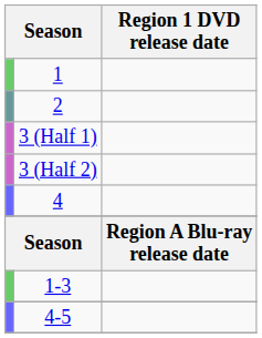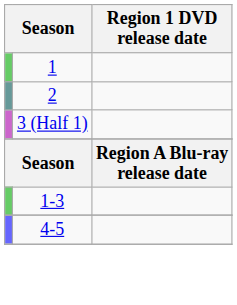- row: 3 (Half 2)
- row: 4
